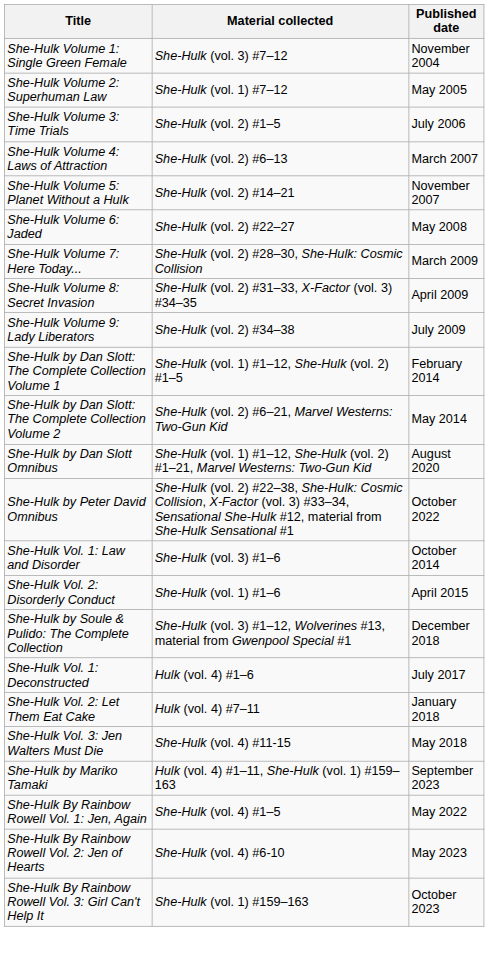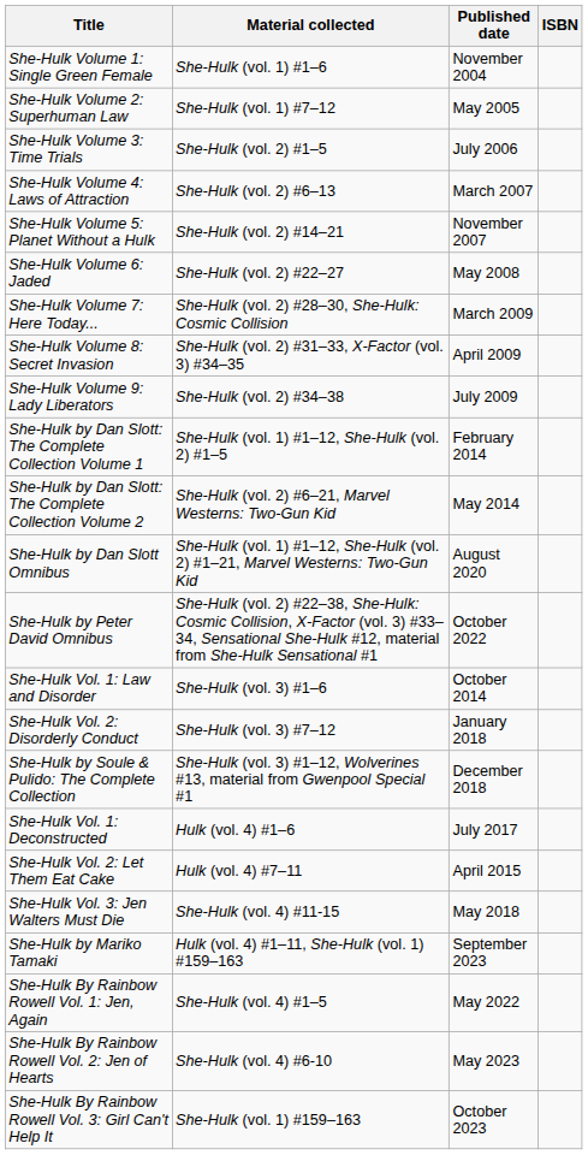+ column: ISBN
She-Hulk Volume 1: Single Green Female | Material collected: She-Hulk (vol. 3) #7–12 -> She-Hulk (vol. 1) #1–6
She-Hulk Vol. 2: Disorderly Conduct | Material collected: She-Hulk (vol. 1) #1–6 -> She-Hulk (vol. 3) #7–12
She-Hulk Vol. 2: Disorderly Conduct | Published date: April 2015 -> January 2018
She-Hulk Vol. 2: Let Them Eat Cake | Published date: January 2018 -> April 2015
